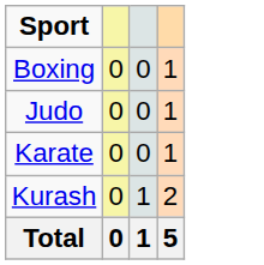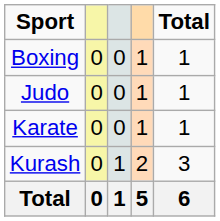+ column: Total | 1 | 1 | 1 | 3 | 6
